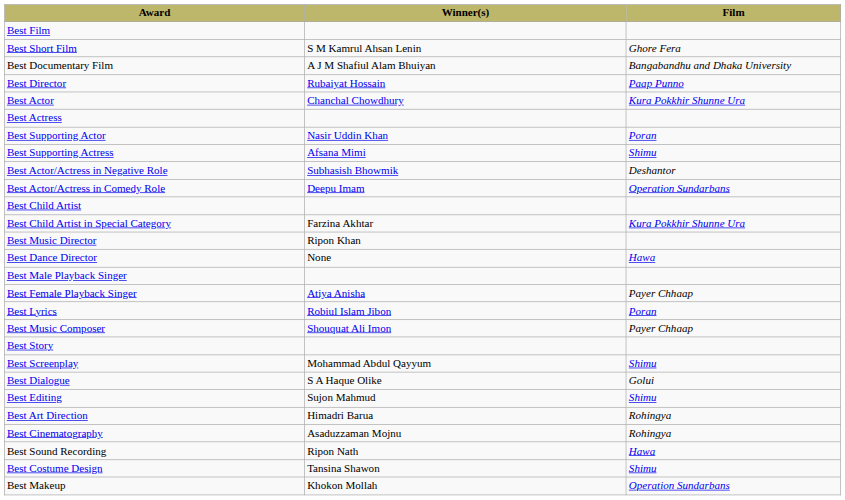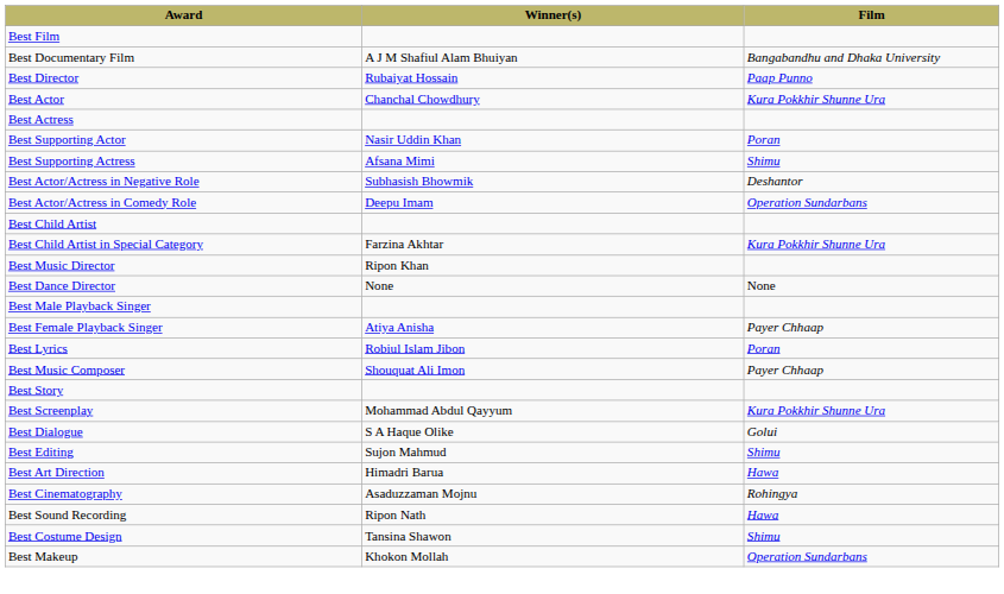- row: Best Short Film | S M Kamrul Ahsan Lenin | Ghore Fera
Best Dance Director | Film: Hawa -> None
Best Screenplay | Film: Shimu -> Kura Pokkhir Shunne Ura
Best Art Direction | Film: Rohingya -> Hawa
